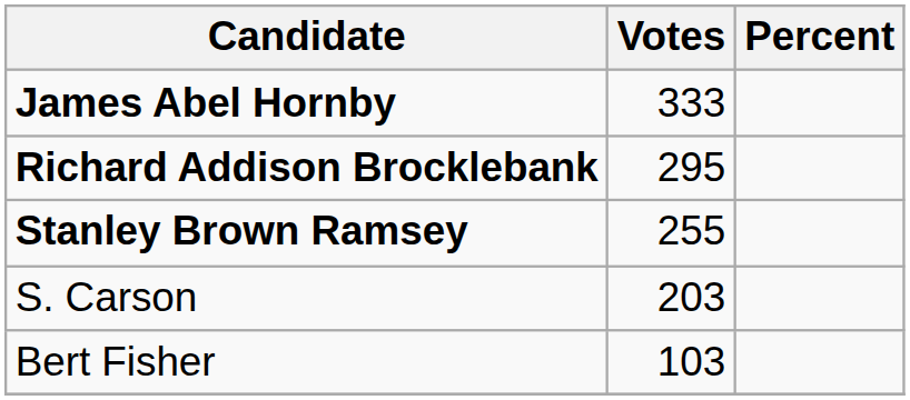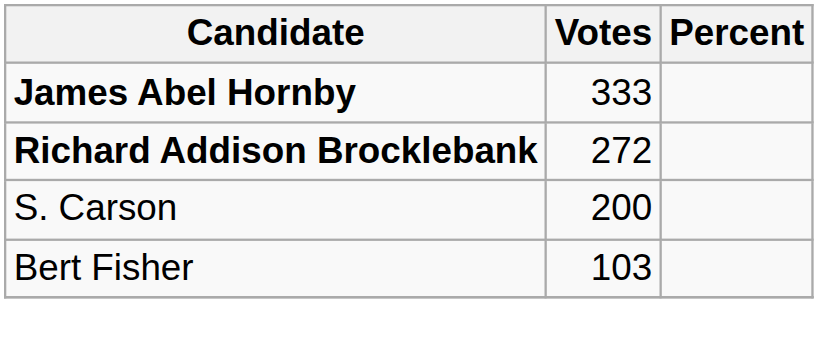Richard Addison Brocklebank | Votes: 295 -> 272
- row: Stanley Brown Ramsey | 255
S. Carson | Votes: 203 -> 200
